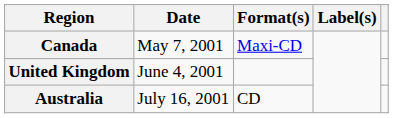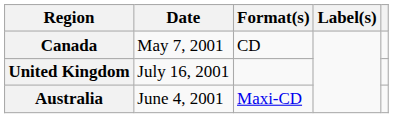Canada | Format(s): Maxi-CD -> CD
United Kingdom | Date: June 4, 2001 -> July 16, 2001
Australia | Date: July 16, 2001 -> June 4, 2001
Australia | Format(s): CD -> Maxi-CD
